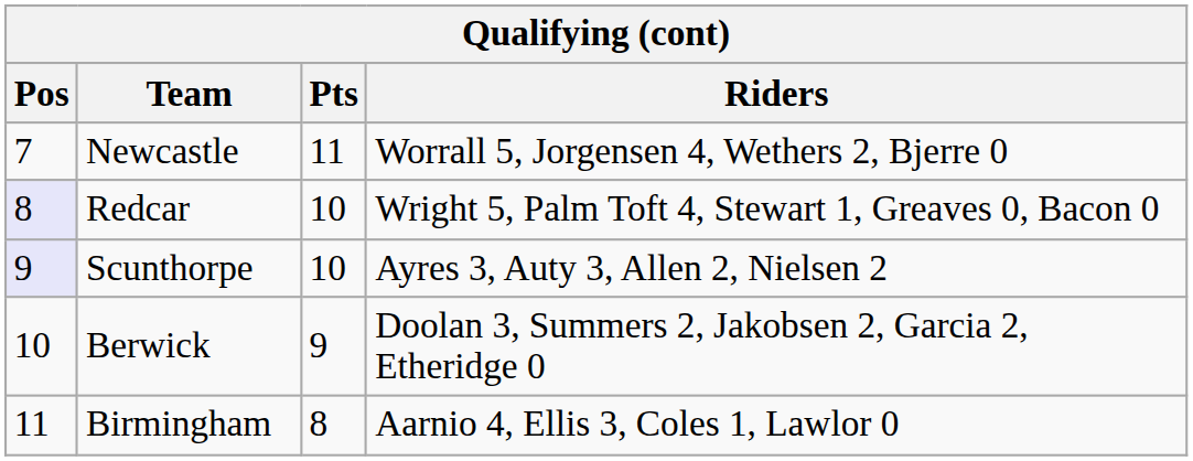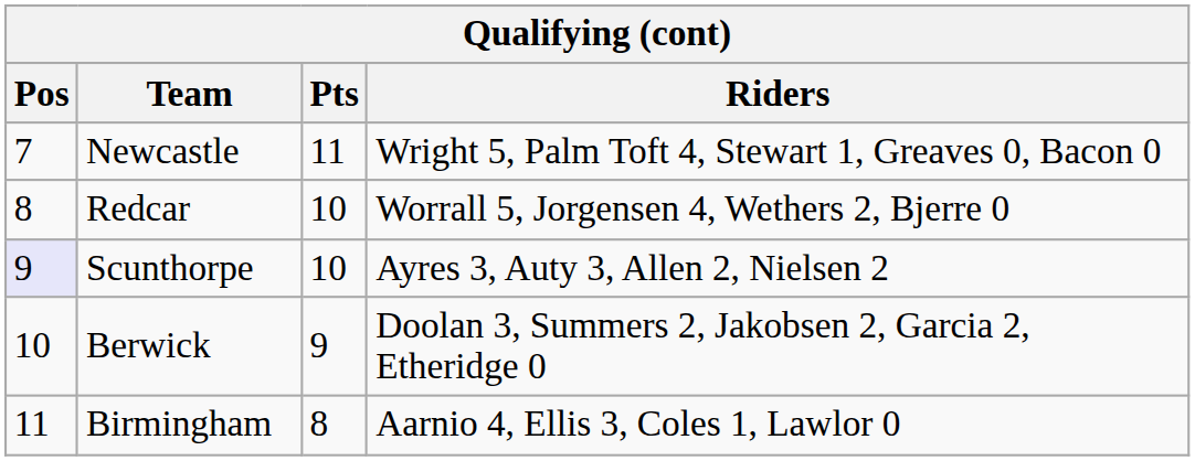Newcastle | Riders: Worrall 5, Jorgensen 4, Wethers 2, Bjerre 0 -> Wright 5, Palm Toft 4, Stewart 1, Greaves 0, Bacon 0
Redcar | Pos: lavender background -> no background
Redcar | Riders: Wright 5, Palm Toft 4, Stewart 1, Greaves 0, Bacon 0 -> Worrall 5, Jorgensen 4, Wethers 2, Bjerre 0
